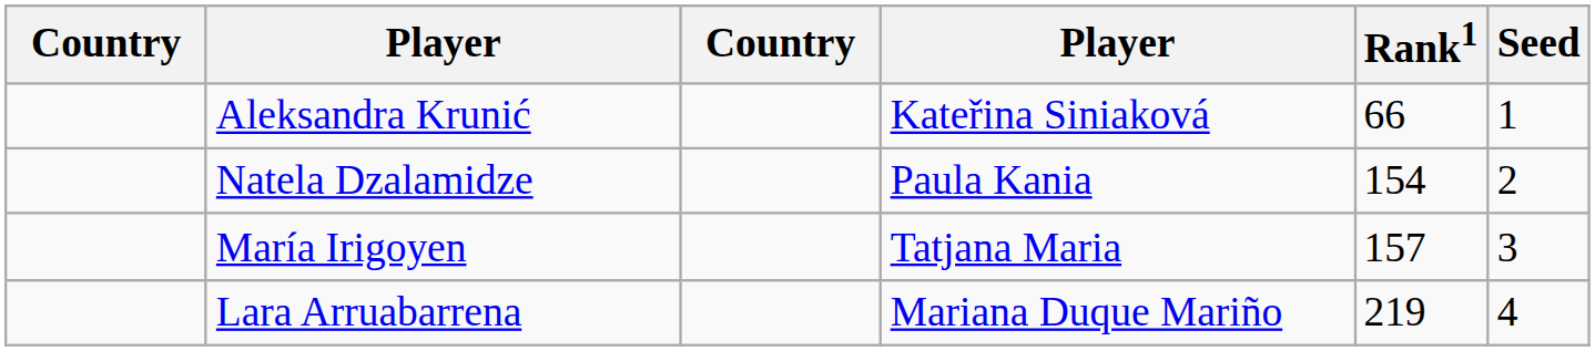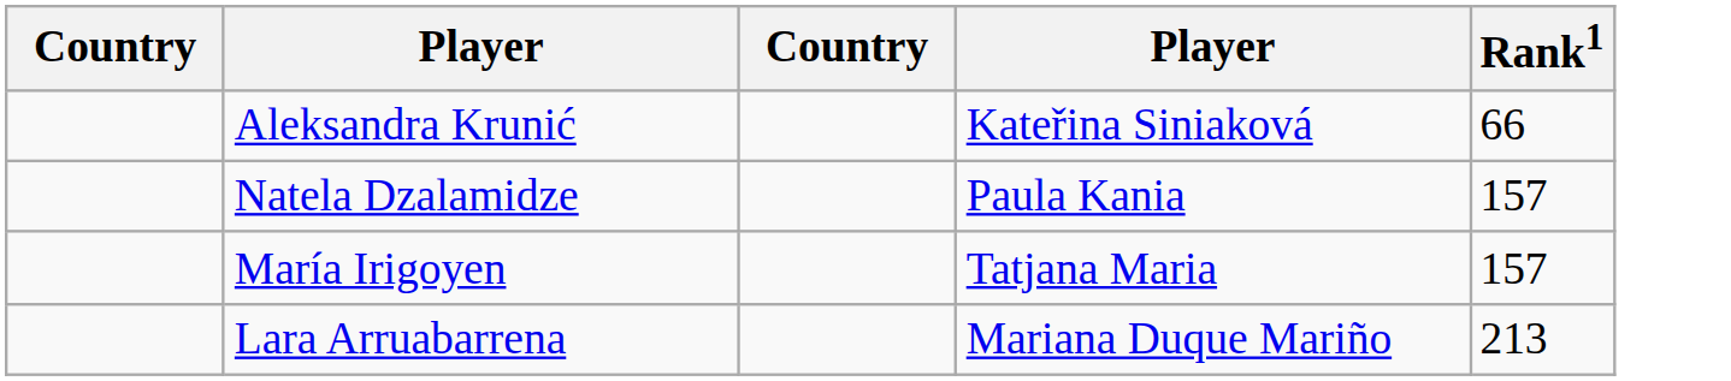- column: Seed | 1 | 2 | 3 | 4
Natela Dzalamidze | Rank1: 154 -> 157
Lara Arruabarrena | Rank1: 219 -> 213
